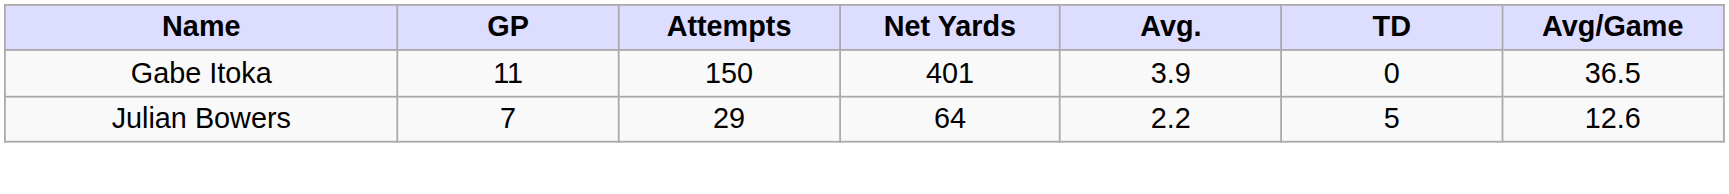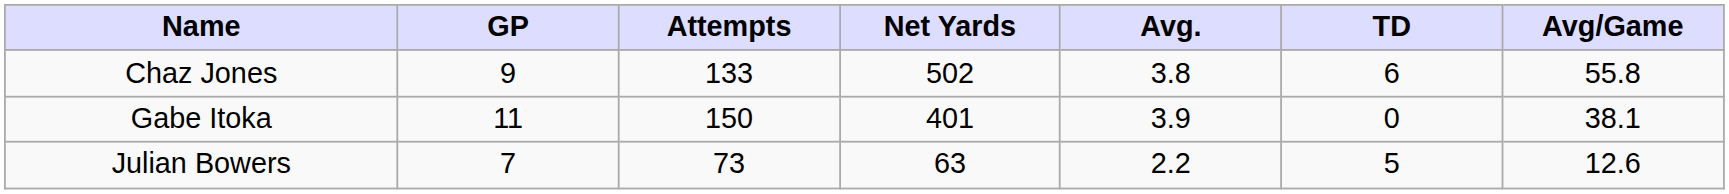+ row: Chaz Jones | 9 | 133 | 502 | 3.8 | 6 | 55.8
Gabe Itoka | Avg/Game: 36.5 -> 38.1
Julian Bowers | Attempts: 29 -> 73
Julian Bowers | Net Yards: 64 -> 63
